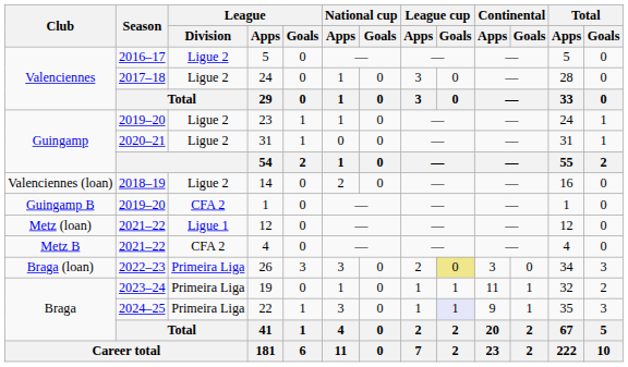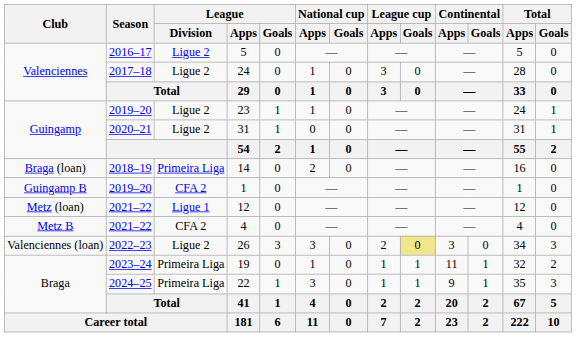14 | Club: Valenciennes (loan) -> Braga (loan)
14 | League / Division: Ligue 2 -> Primeira Liga
26 | Club: Braga (loan) -> Valenciennes (loan)
26 | League / Division: Primeira Liga -> Ligue 2
22 | League cup / Goals: lavender background -> no background
